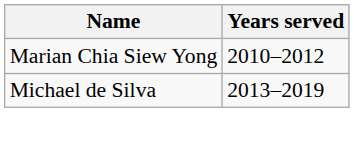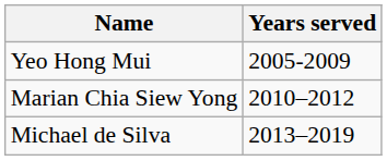+ row: Yeo Hong Mui | 2005-2009
